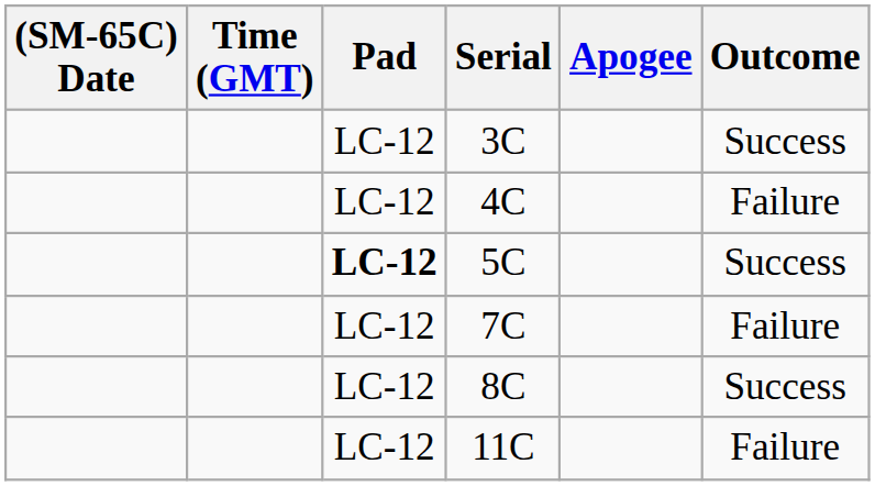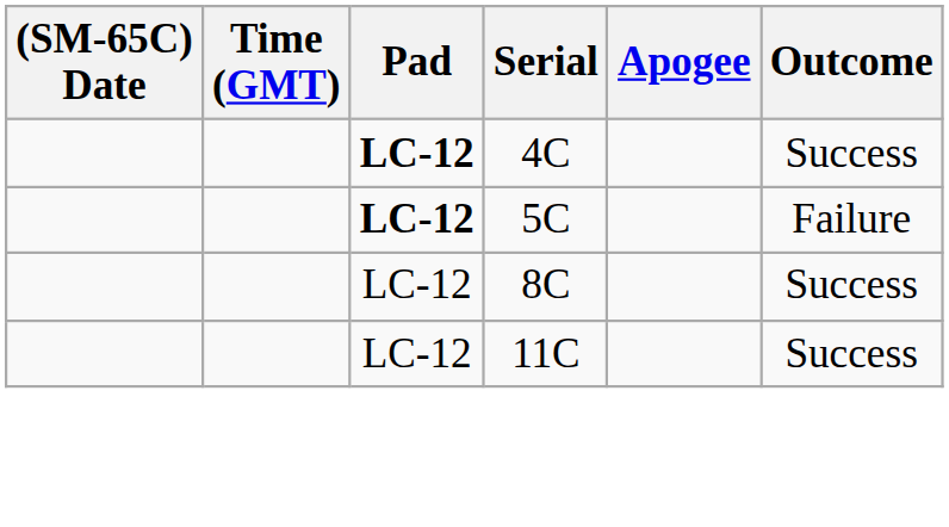- row: LC-12 | 3C | Success
4C | Pad: normal -> bold
4C | Outcome: Failure -> Success
5C | Outcome: Success -> Failure
- row: LC-12 | 7C | Failure
11C | Outcome: Failure -> Success
